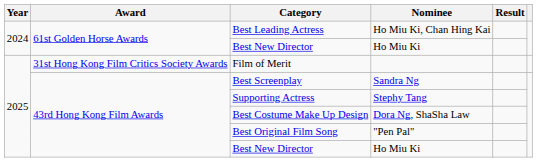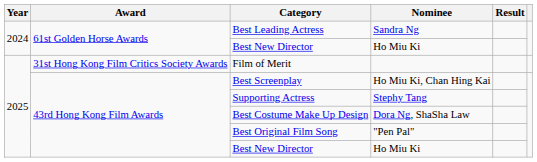Best Leading Actress | Nominee: Ho Miu Ki, Chan Hing Kai -> Sandra Ng
Best Screenplay | Nominee: Sandra Ng -> Ho Miu Ki, Chan Hing Kai
